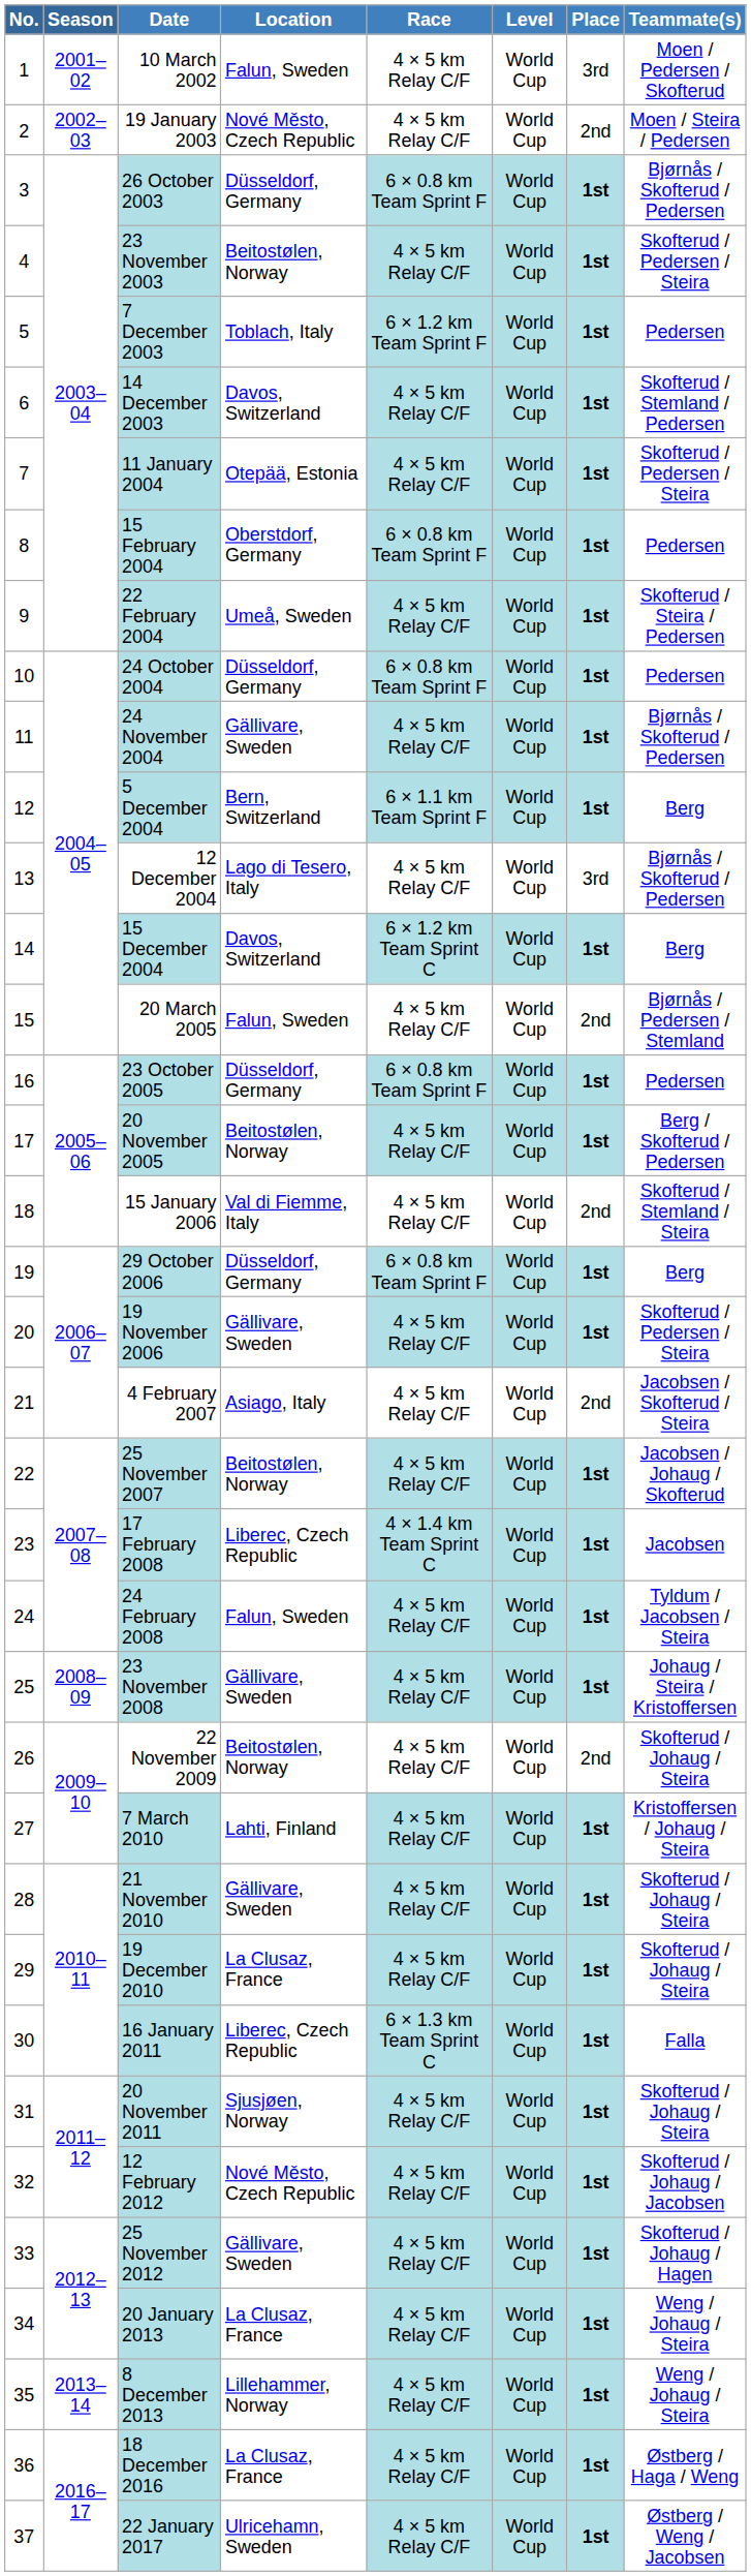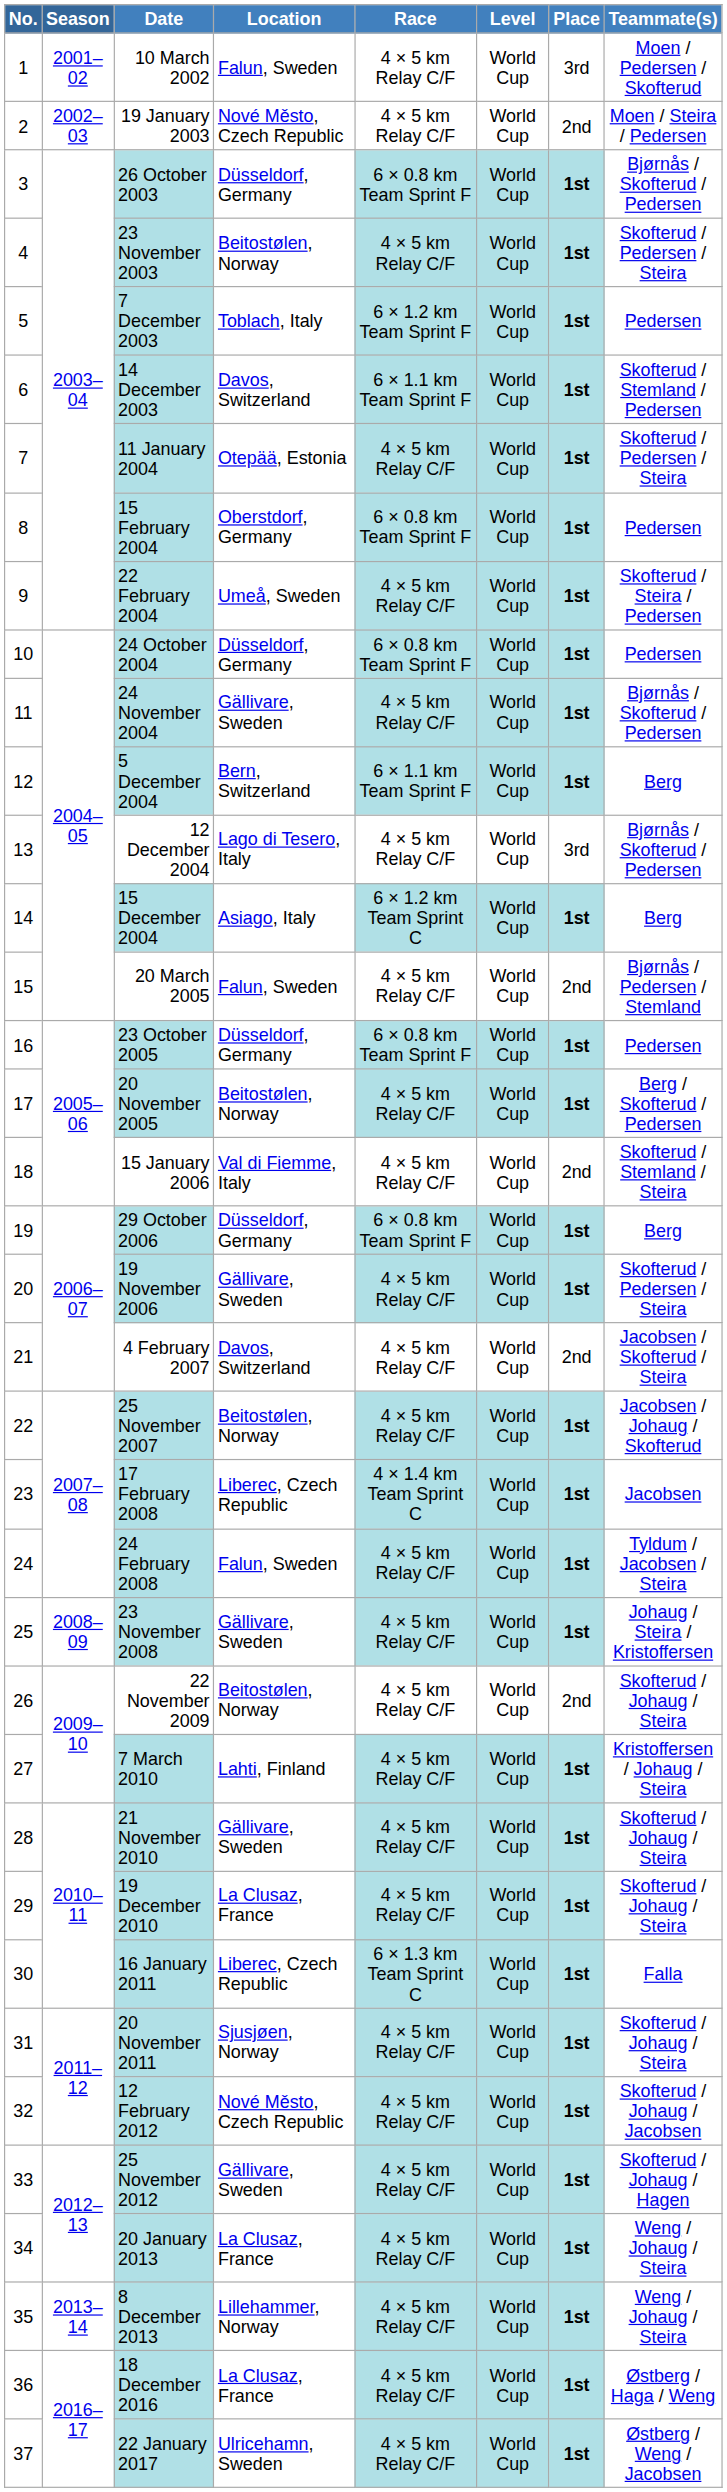14 December 2003 | Race: 4 × 5 km Relay C/F -> 6 × 1.1 km Team Sprint F
15 December 2004 | Location: Davos, Switzerland -> Asiago, Italy
4 February 2007 | Location: Asiago, Italy -> Davos, Switzerland
